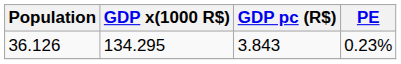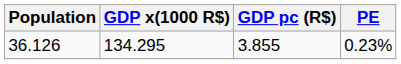36.126 | GDP pc (R$): 3.843 -> 3.855
